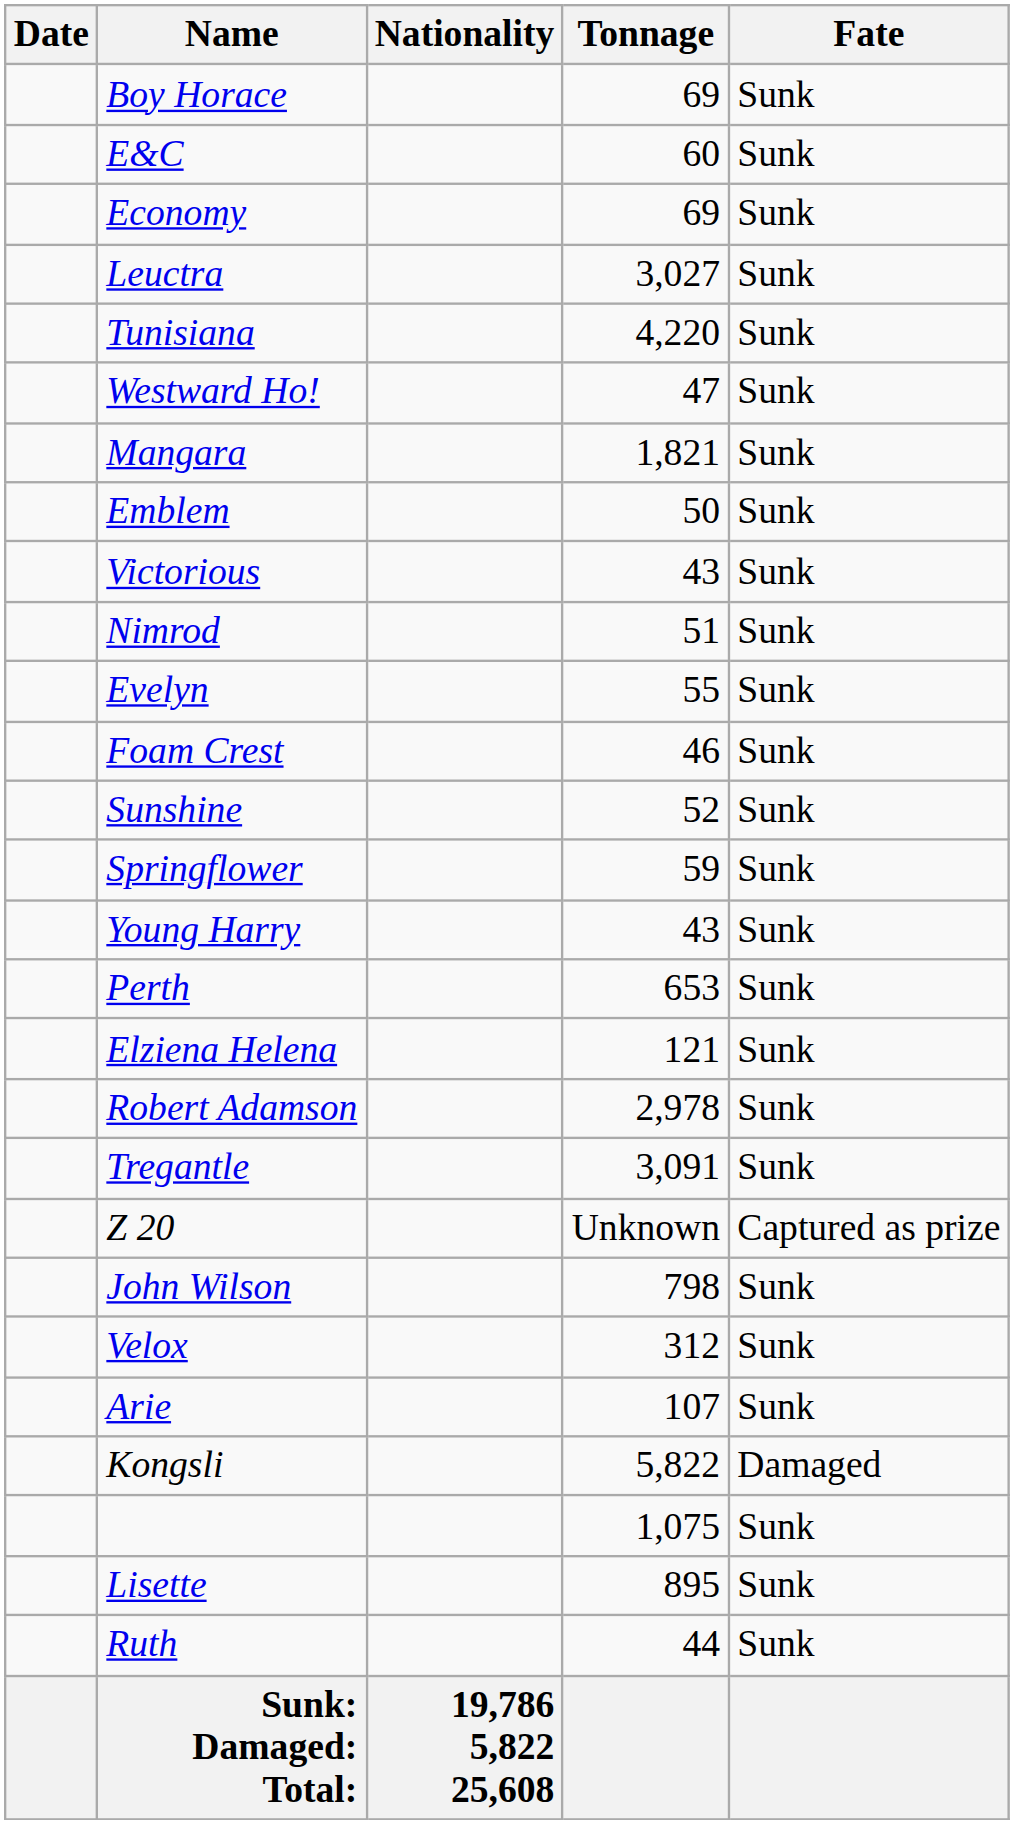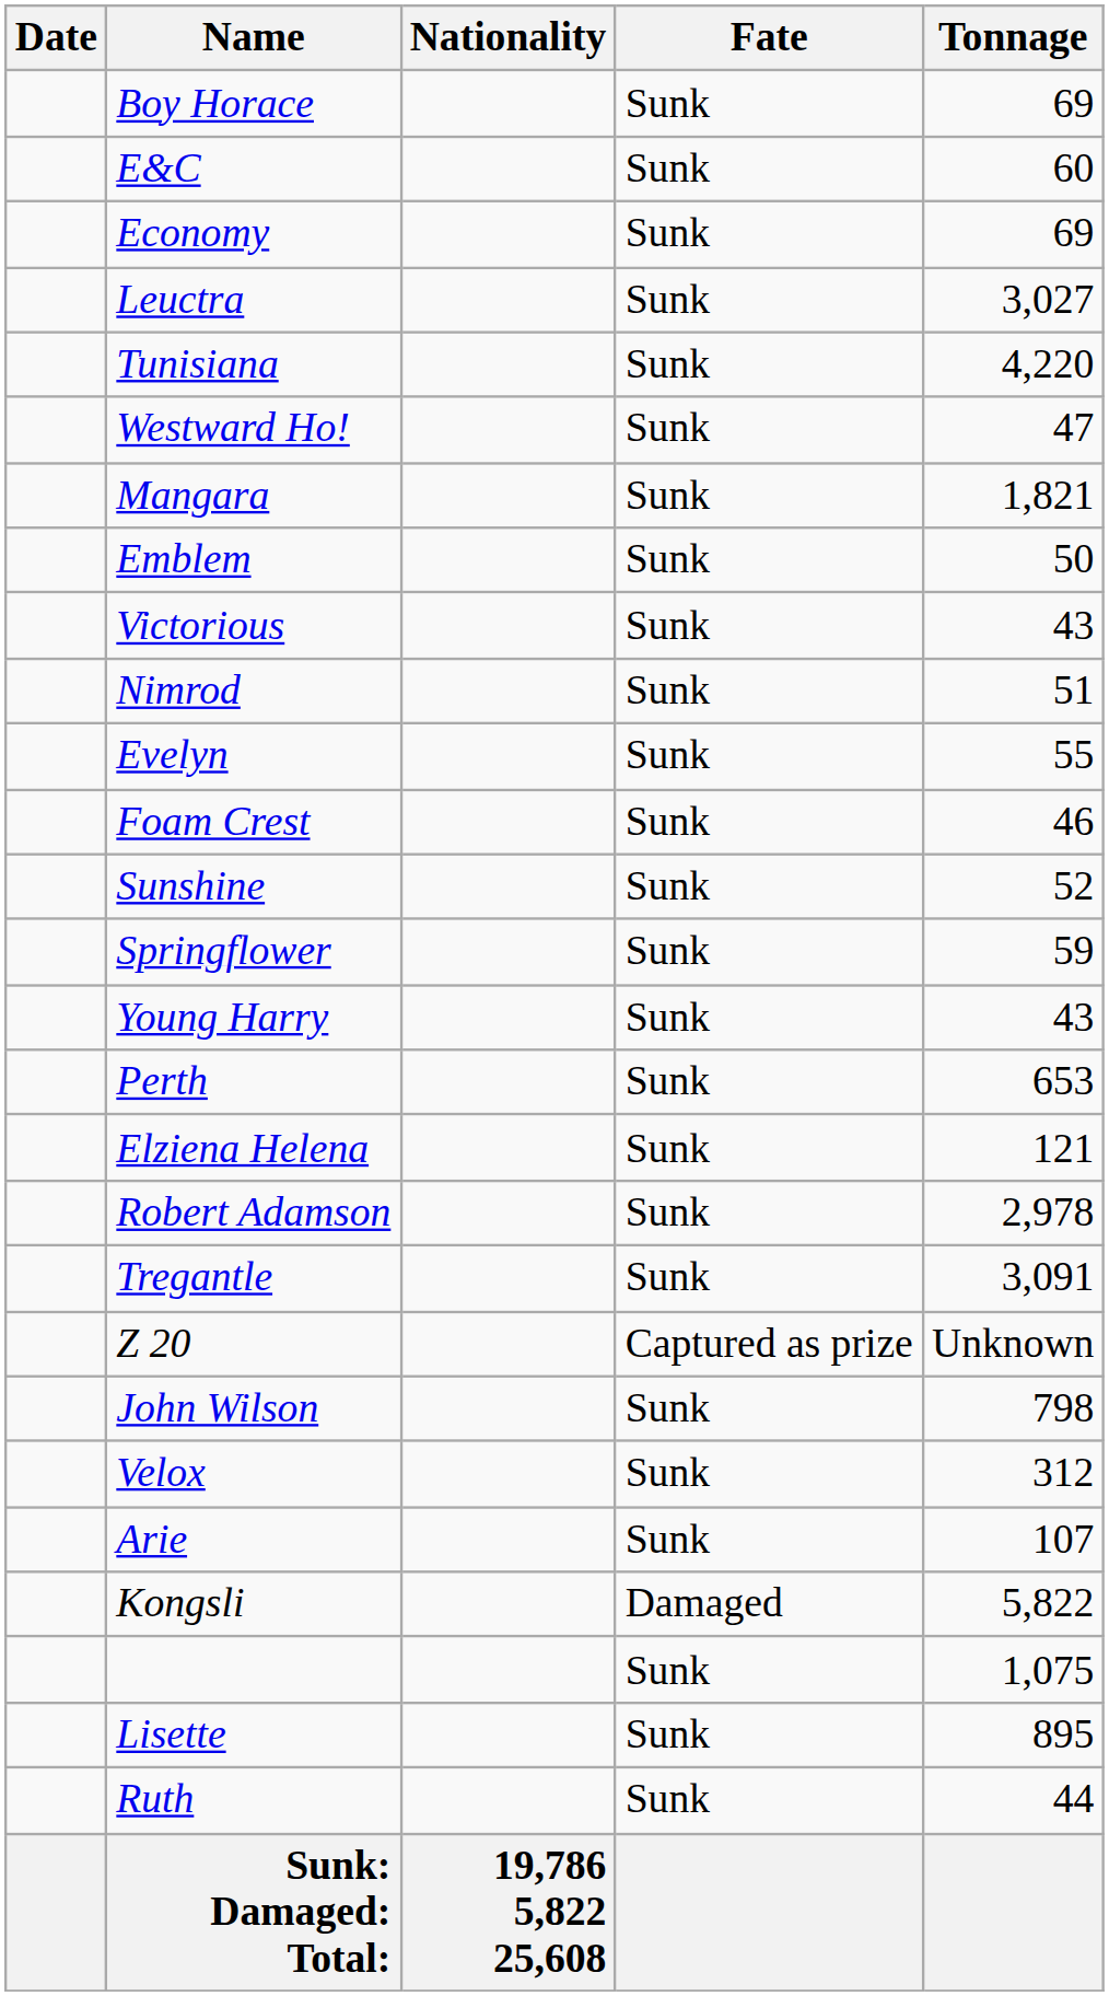columns swapped: Tonnage <-> Fate
